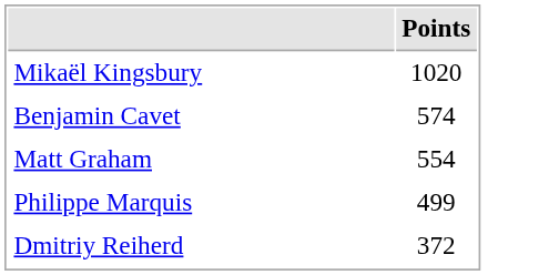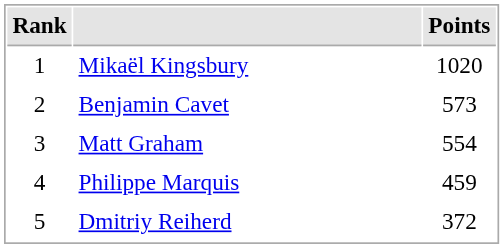+ column: Rank | 1 | 2 | 3 | 4 | 5
Benjamin Cavet | Points: 574 -> 573
Philippe Marquis | Points: 499 -> 459
